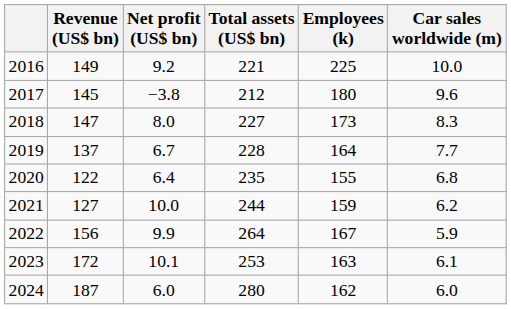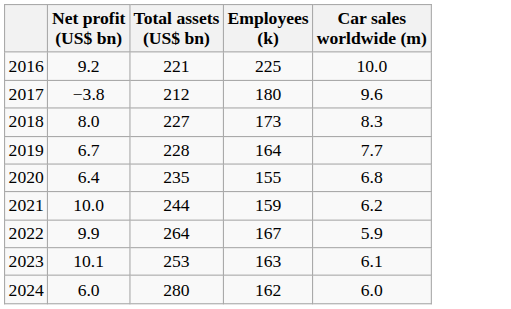- column: Revenue (US$ bn) | 149 | 145 | 147 | 137 | 122 | 127 | 156 | 172 | 187
